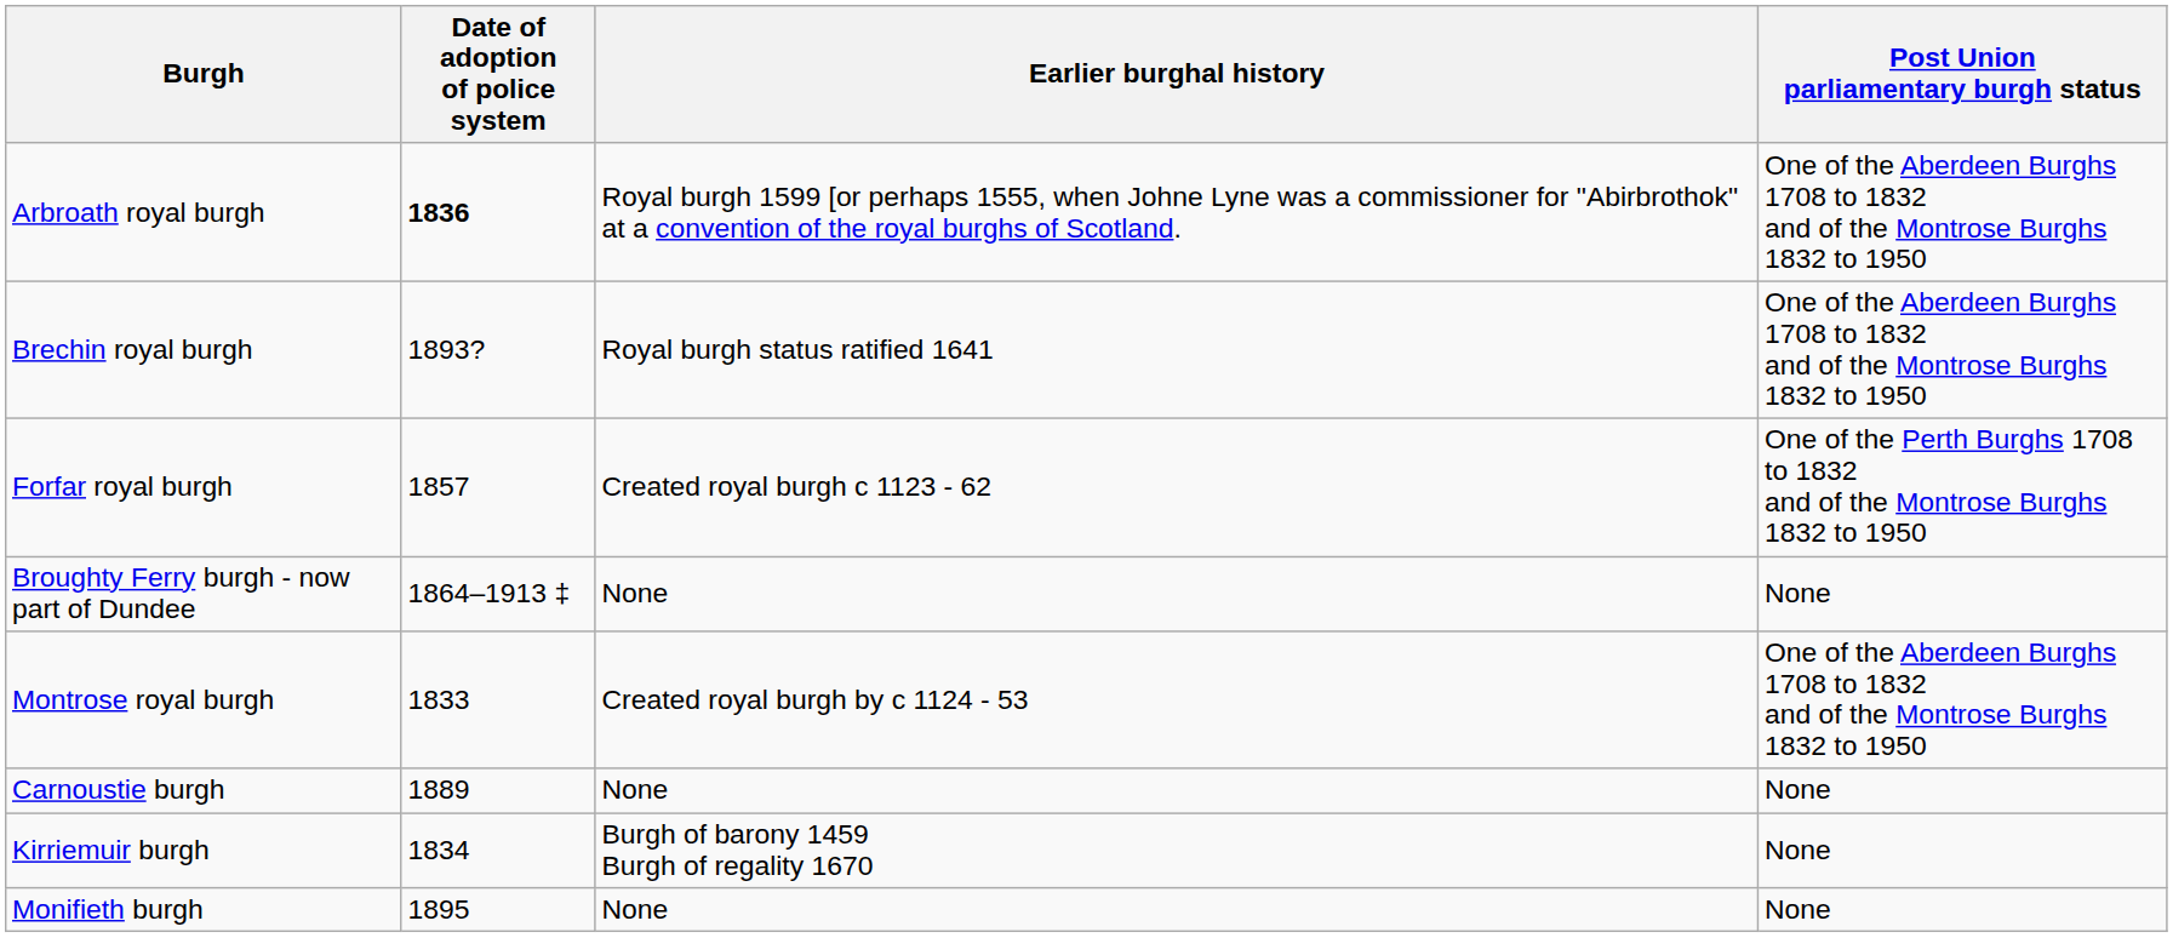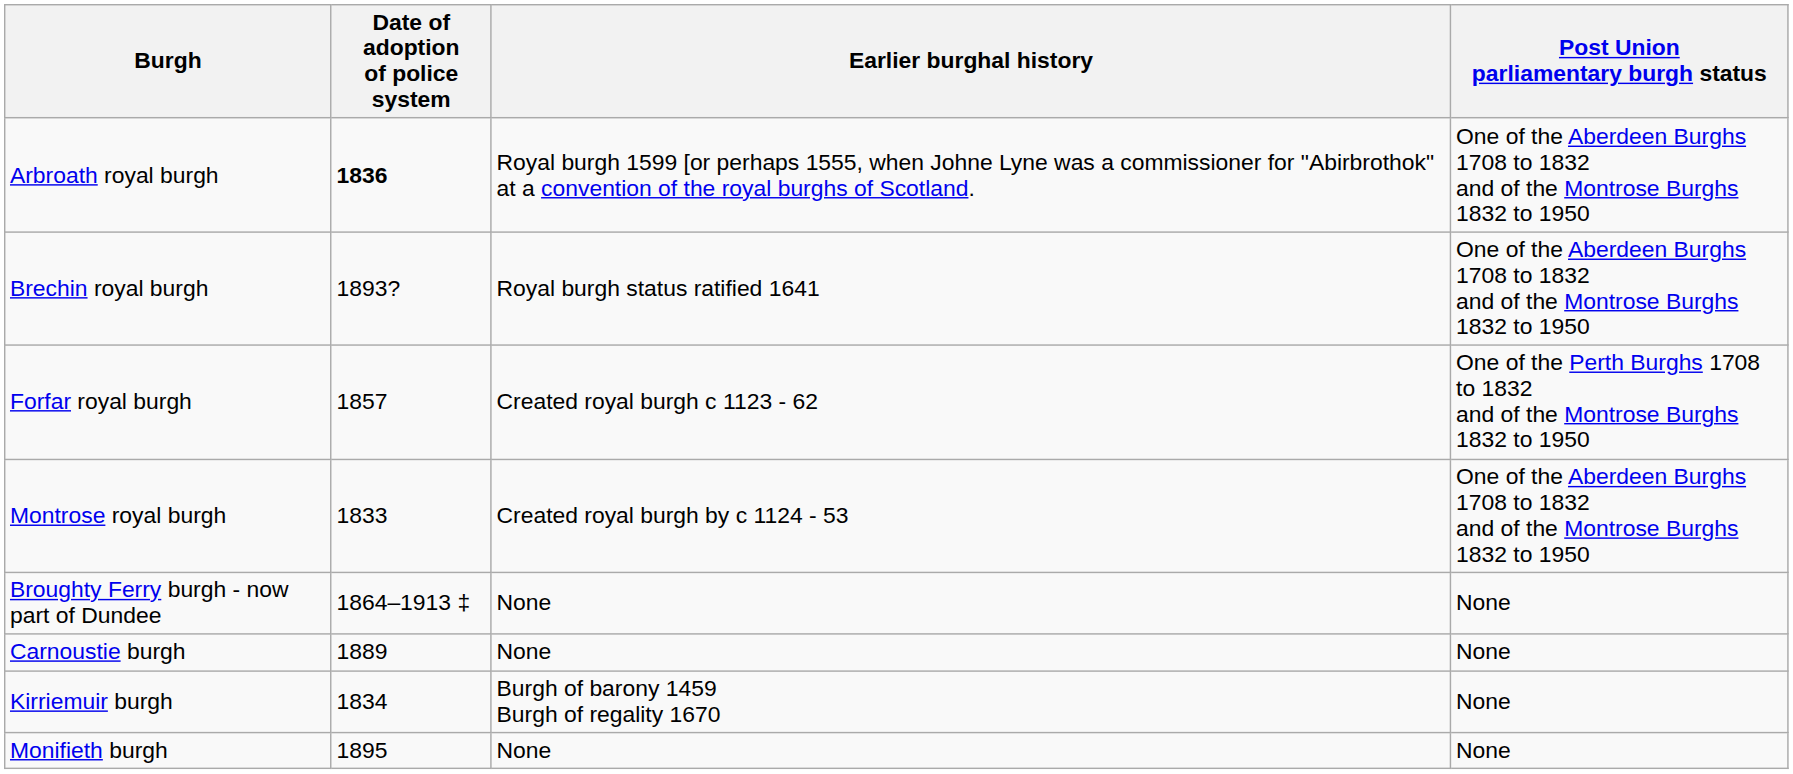rows swapped: Montrose royal burgh <-> Broughty Ferry burgh - now part of Dundee
